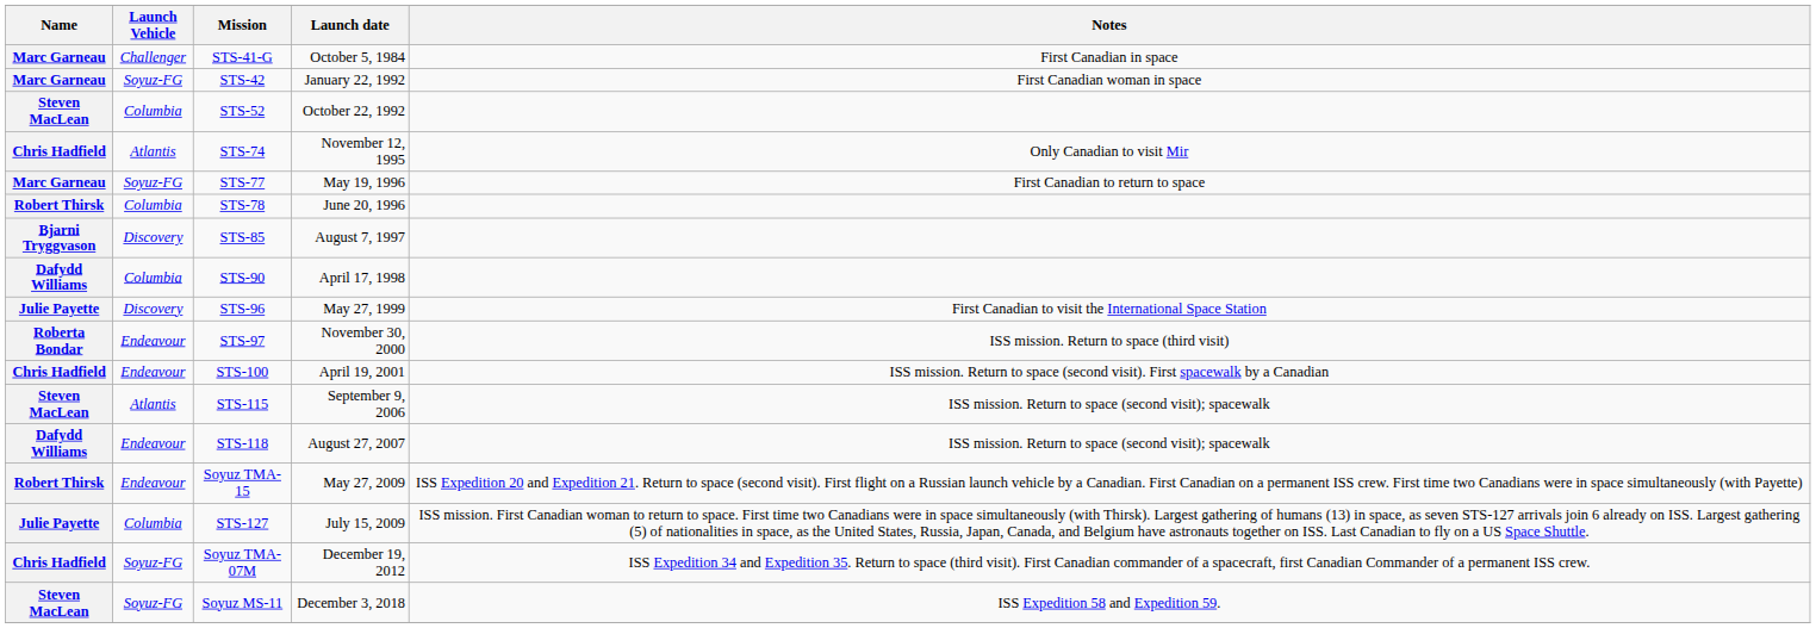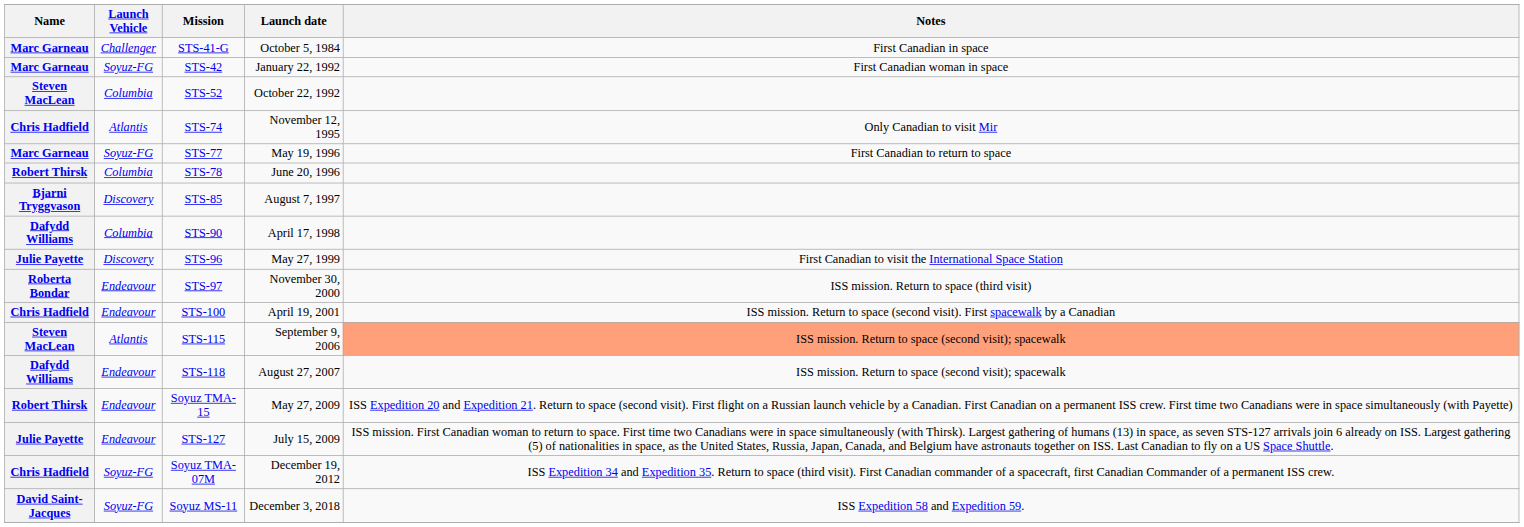STS-115 | Notes: no background -> lightsalmon background
STS-127 | Launch Vehicle: Columbia -> Endeavour
Soyuz MS-11 | Name: Steven MacLean -> David Saint-Jacques
